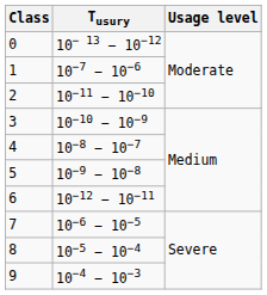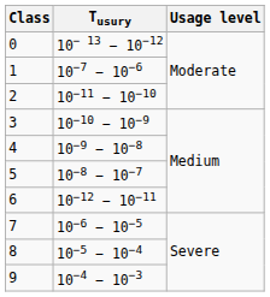4 | Tusury: 10−8 − 10−7 -> 10−9 − 10−8
5 | Tusury: 10−9 − 10−8 -> 10−8 − 10−7
